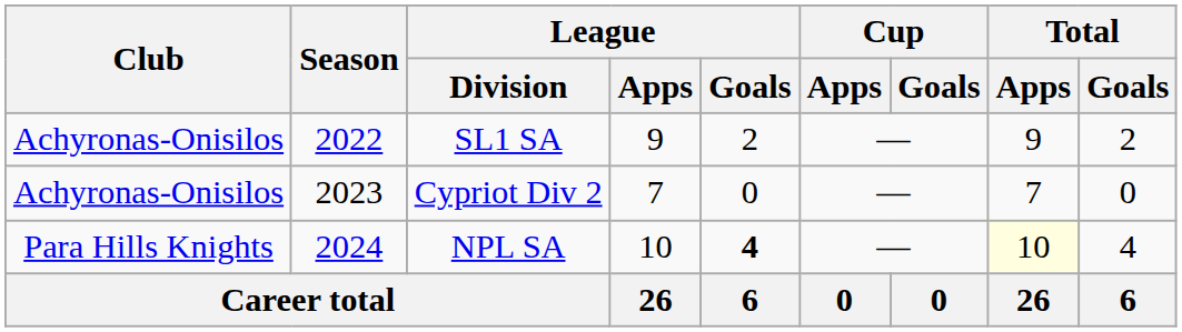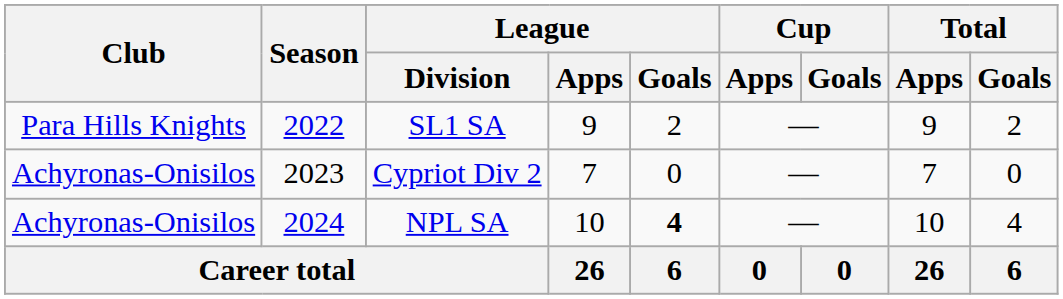SL1 SA | Club: Achyronas-Onisilos -> Para Hills Knights
NPL SA | Club: Para Hills Knights -> Achyronas-Onisilos
NPL SA | Total / Apps: lightyellow background -> no background
